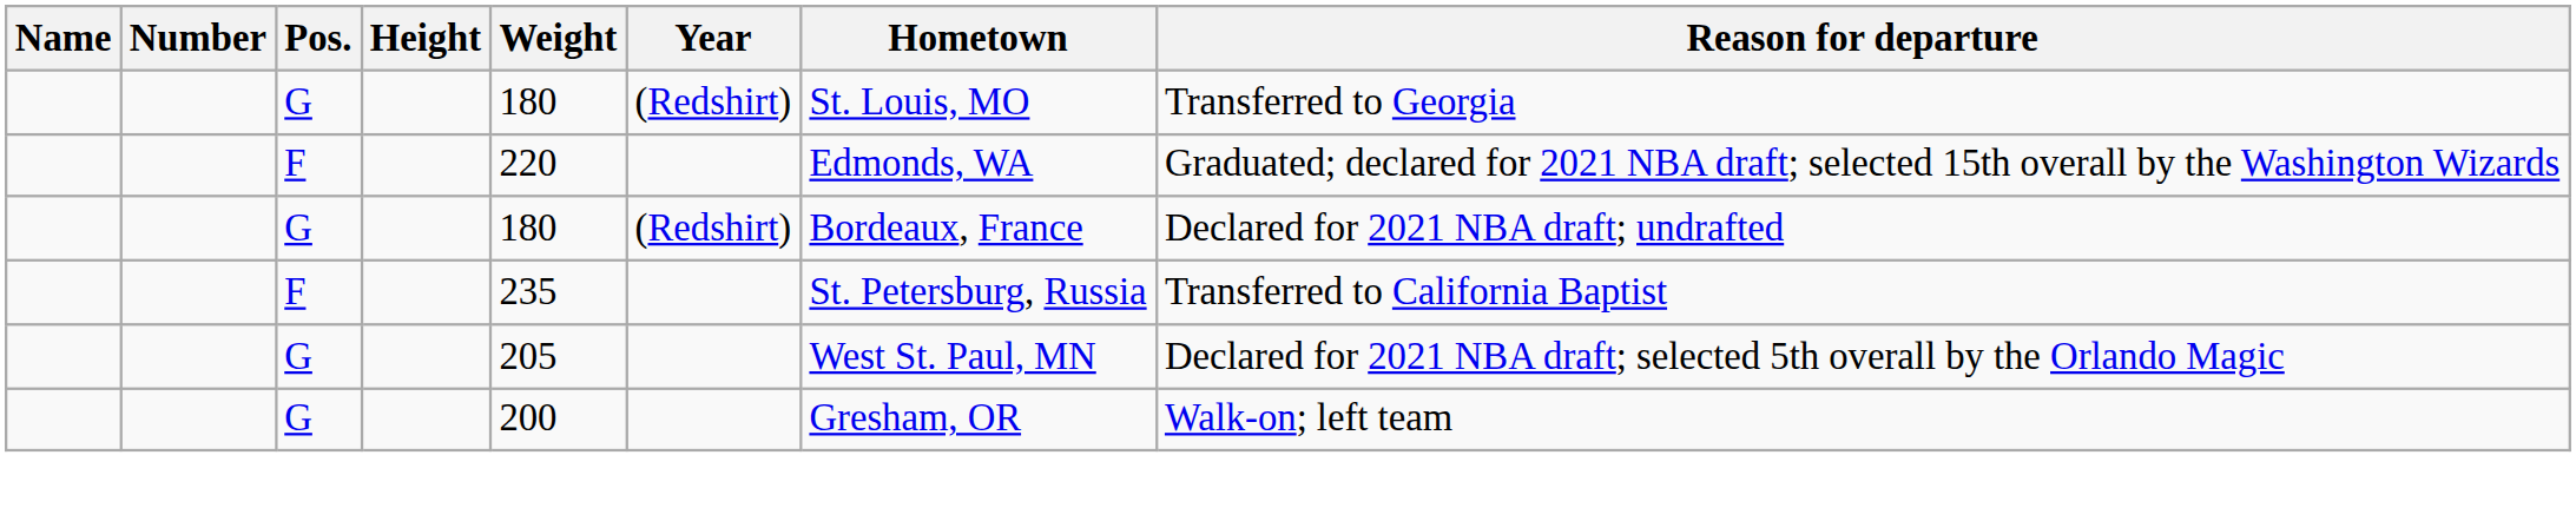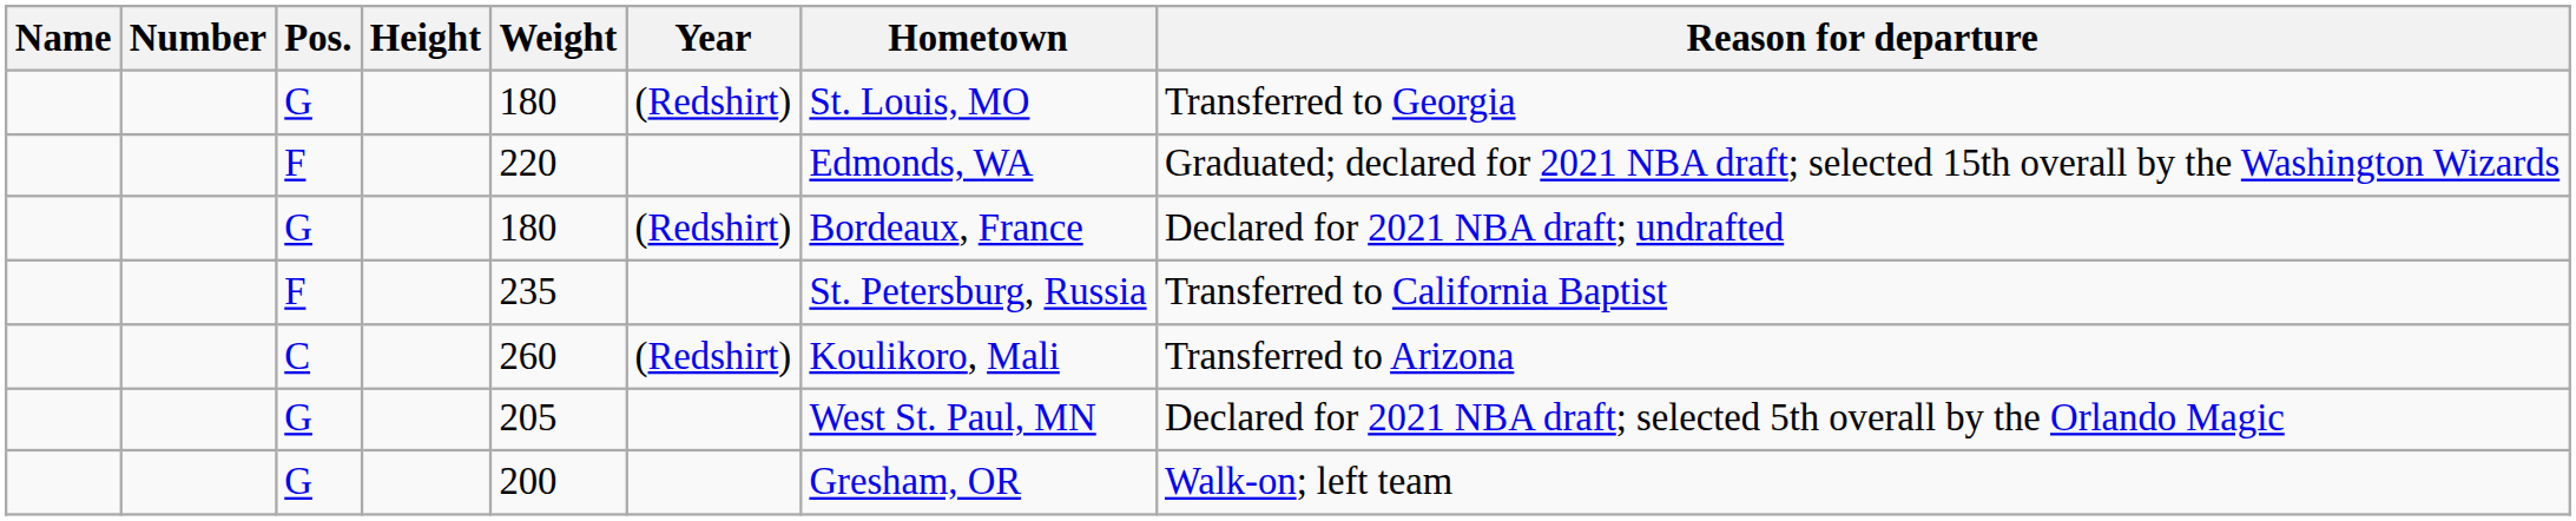+ row: C | 260 | (Redshirt) | Koulikoro, Mali | Transferred to Arizona
